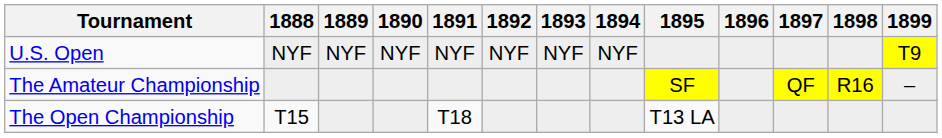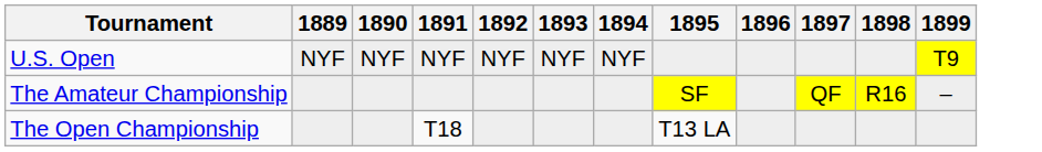- column: 1888 | NYF | T15
